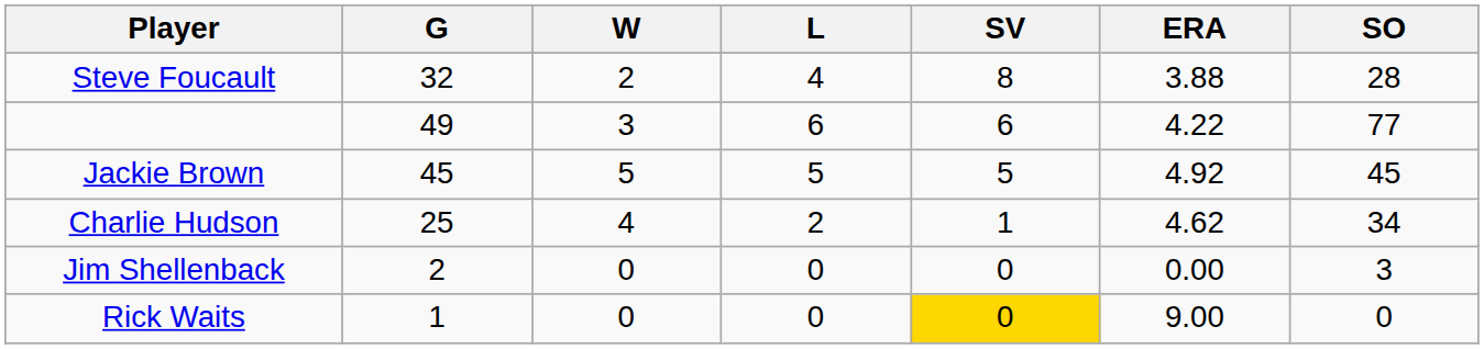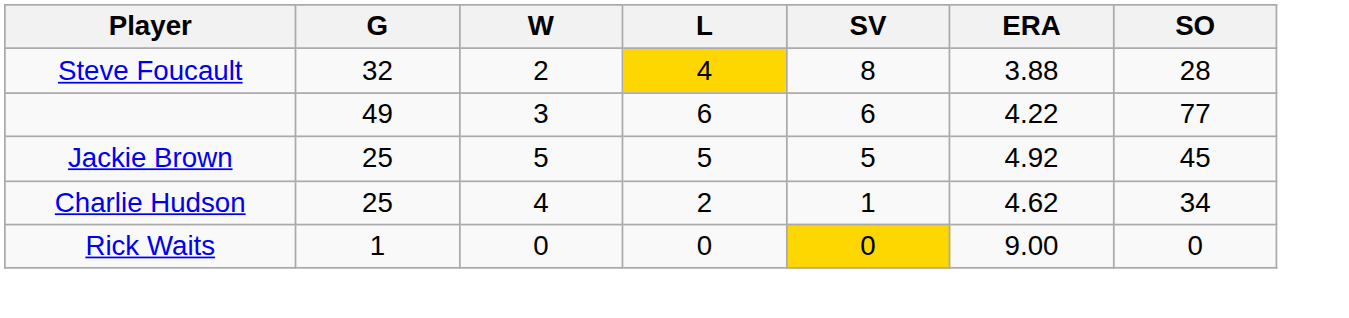Steve Foucault | L: no background -> gold background
Jackie Brown | G: 45 -> 25
- row: Jim Shellenback | 2 | 0 | 0 | 0 | 0.00 | 3
